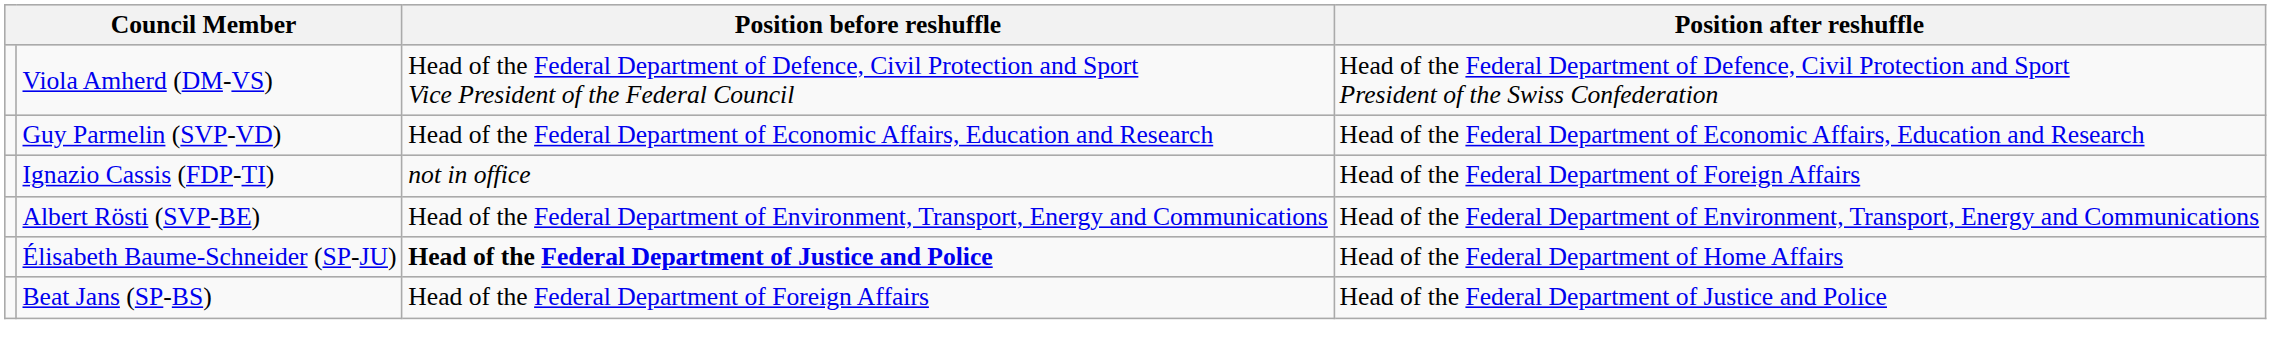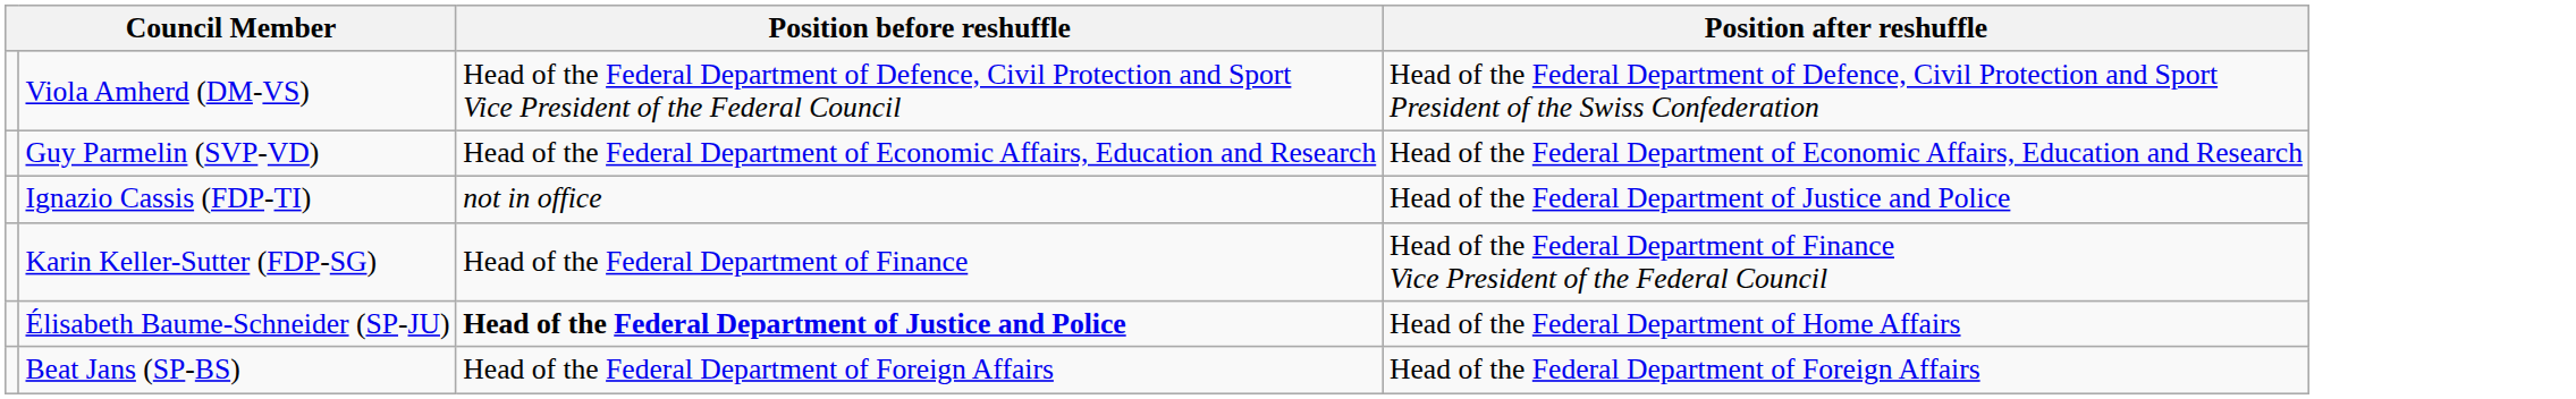Ignazio Cassis (FDP-TI) | Position after reshuffle: Head of the Federal Department of Foreign Affairs -> Head of the Federal Department of Justice and Police
+ row: Karin Keller-Sutter (FDP-SG) | Head of the Federal Department of Finance | Head of the Federal Department of Finance Vice President of the Federal Council
- row: Albert Rösti (SVP-BE) | Head of the Federal Department of Environment, Transport, Energy and Communications | Head of the Federal Department of Environment, Transport, Energy and Communications
Beat Jans (SP-BS) | Position after reshuffle: Head of the Federal Department of Justice and Police -> Head of the Federal Department of Foreign Affairs
